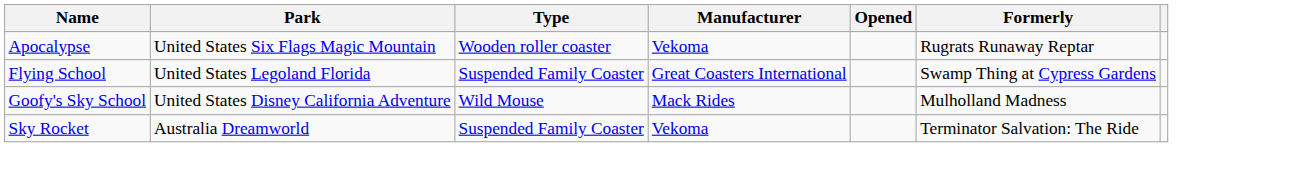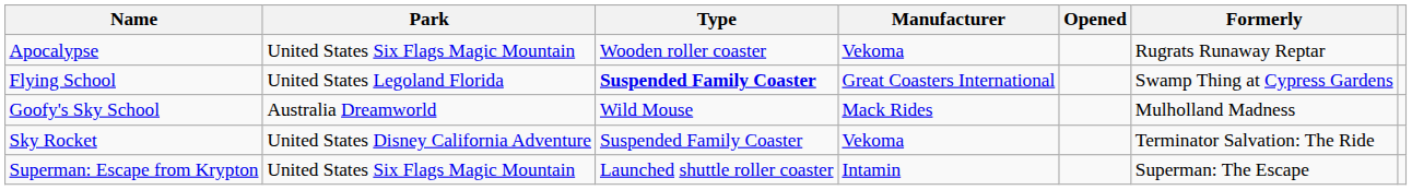Flying School | Type: normal -> bold
Goofy's Sky School | Park: United States Disney California Adventure -> Australia Dreamworld
Sky Rocket | Park: Australia Dreamworld -> United States Disney California Adventure
+ row: Superman: Escape from Krypton | United States Six Flags Magic Mountain | Launched shuttle roller coaster | Intamin | Superman: The Escape
